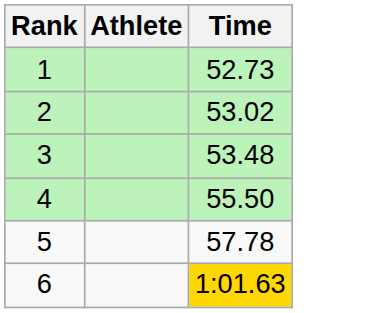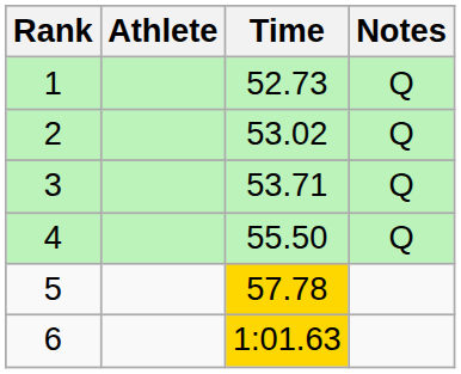+ column: Notes | Q | Q | Q | Q
3 | Time: 53.48 -> 53.71
5 | Time: no background -> gold background
